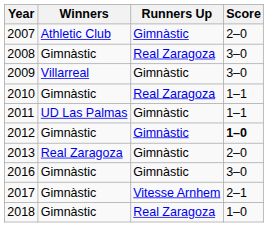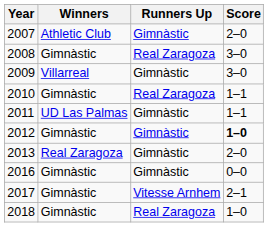2016 | Score: 3–0 -> 0–0
